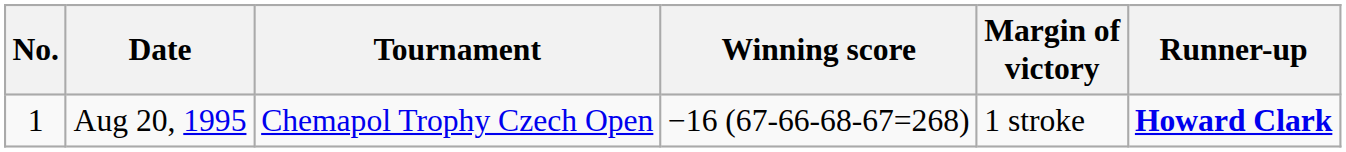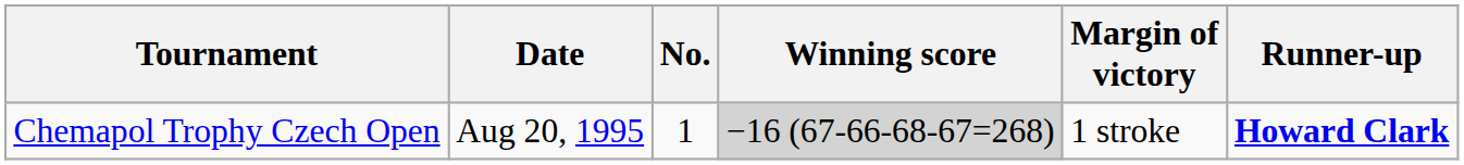columns swapped: No. <-> Tournament
Aug 20, 1995 | Winning score: no background -> lightgrey background
